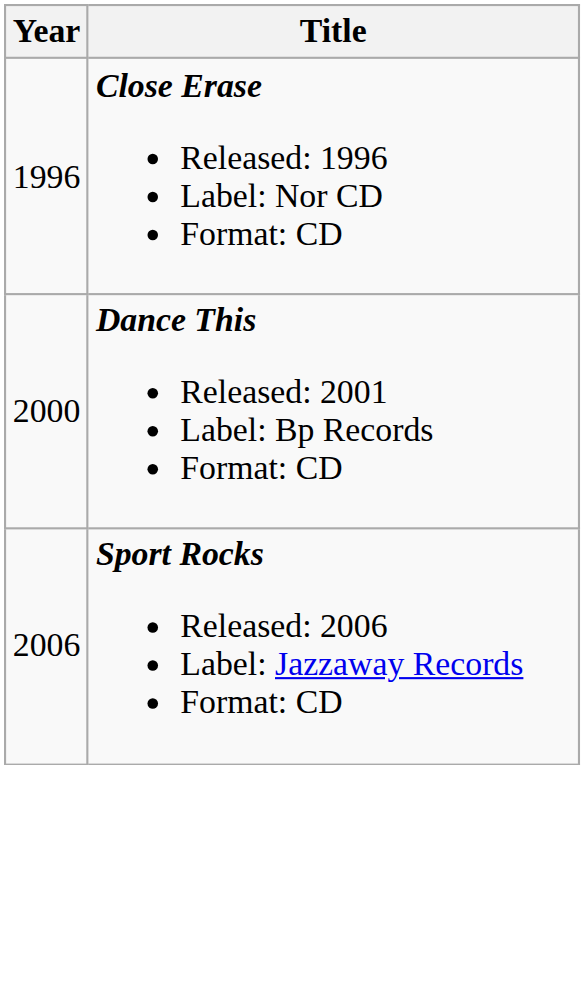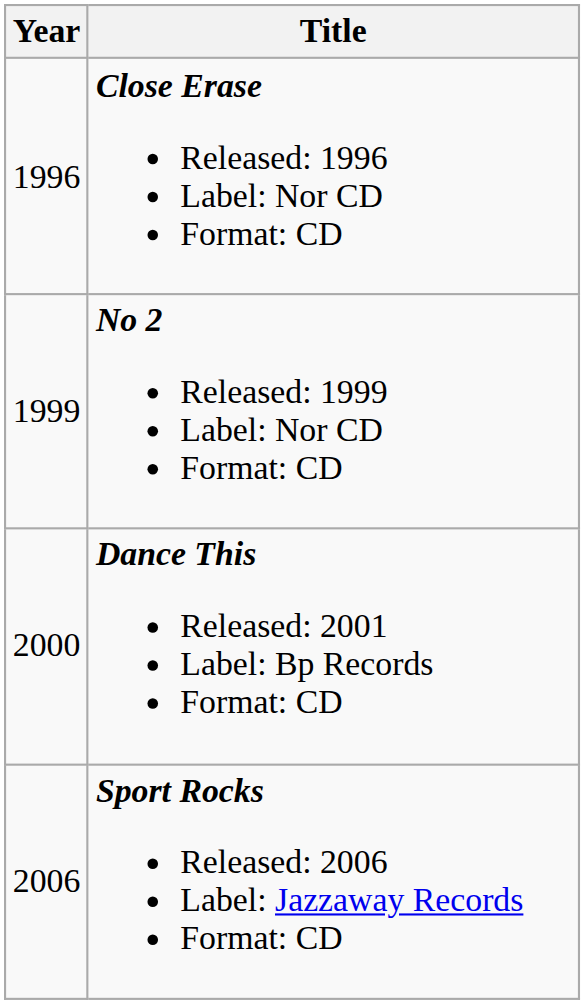+ row: 1999 | No 2 Released: 1999 Label: Nor CD Format: CD
